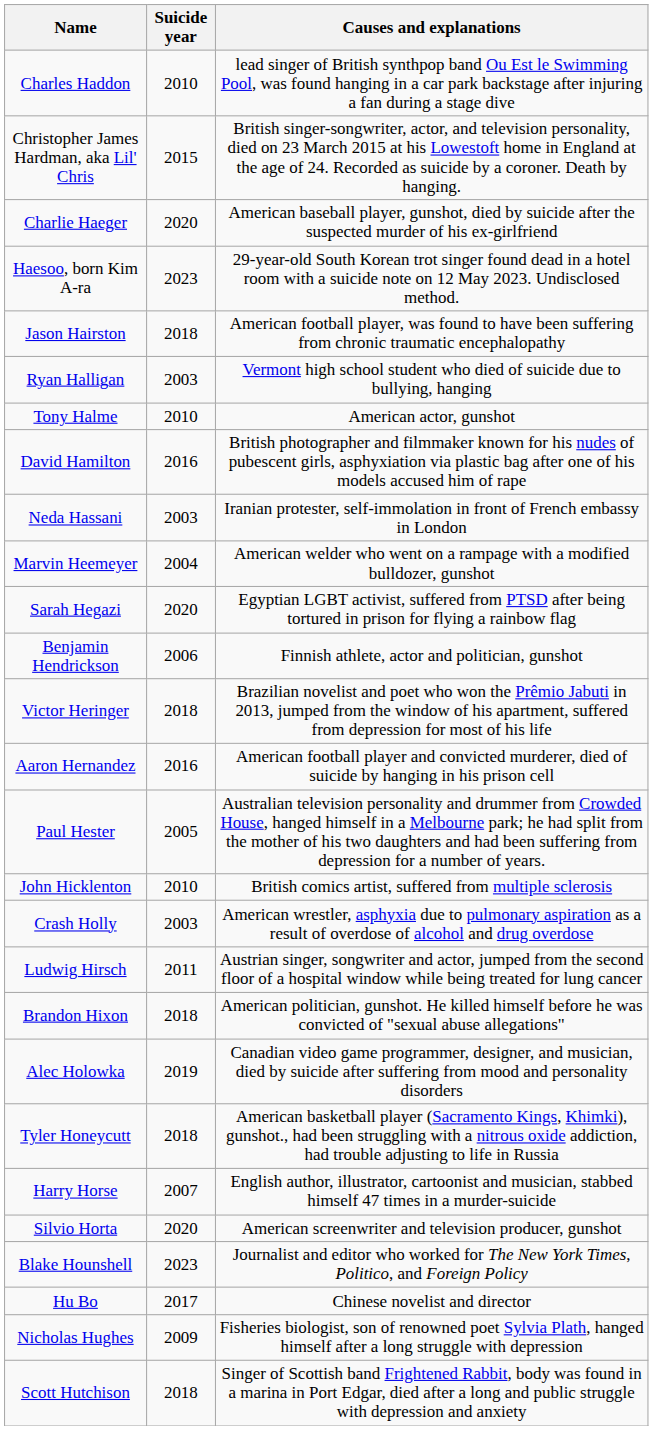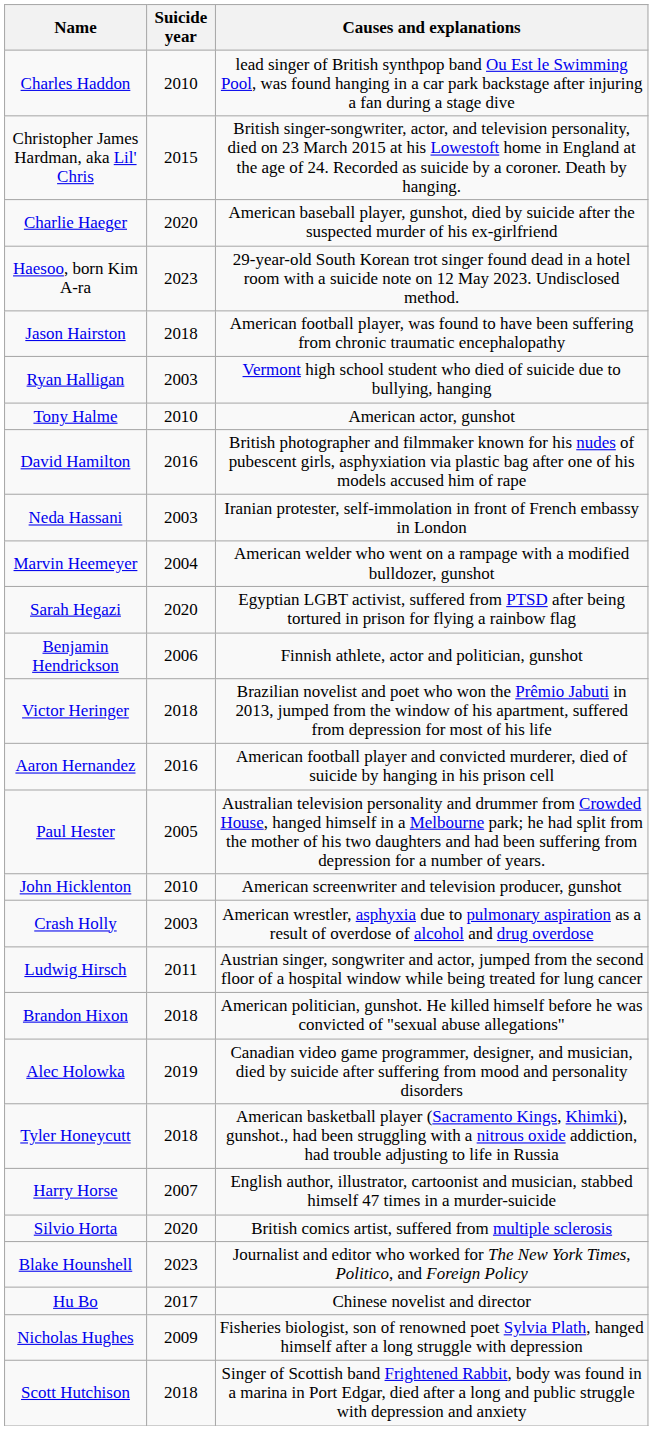John Hicklenton | Causes and explanations: British comics artist, suffered from multiple sclerosis -> American screenwriter and television producer, gunshot
Silvio Horta | Causes and explanations: American screenwriter and television producer, gunshot -> British comics artist, suffered from multiple sclerosis
